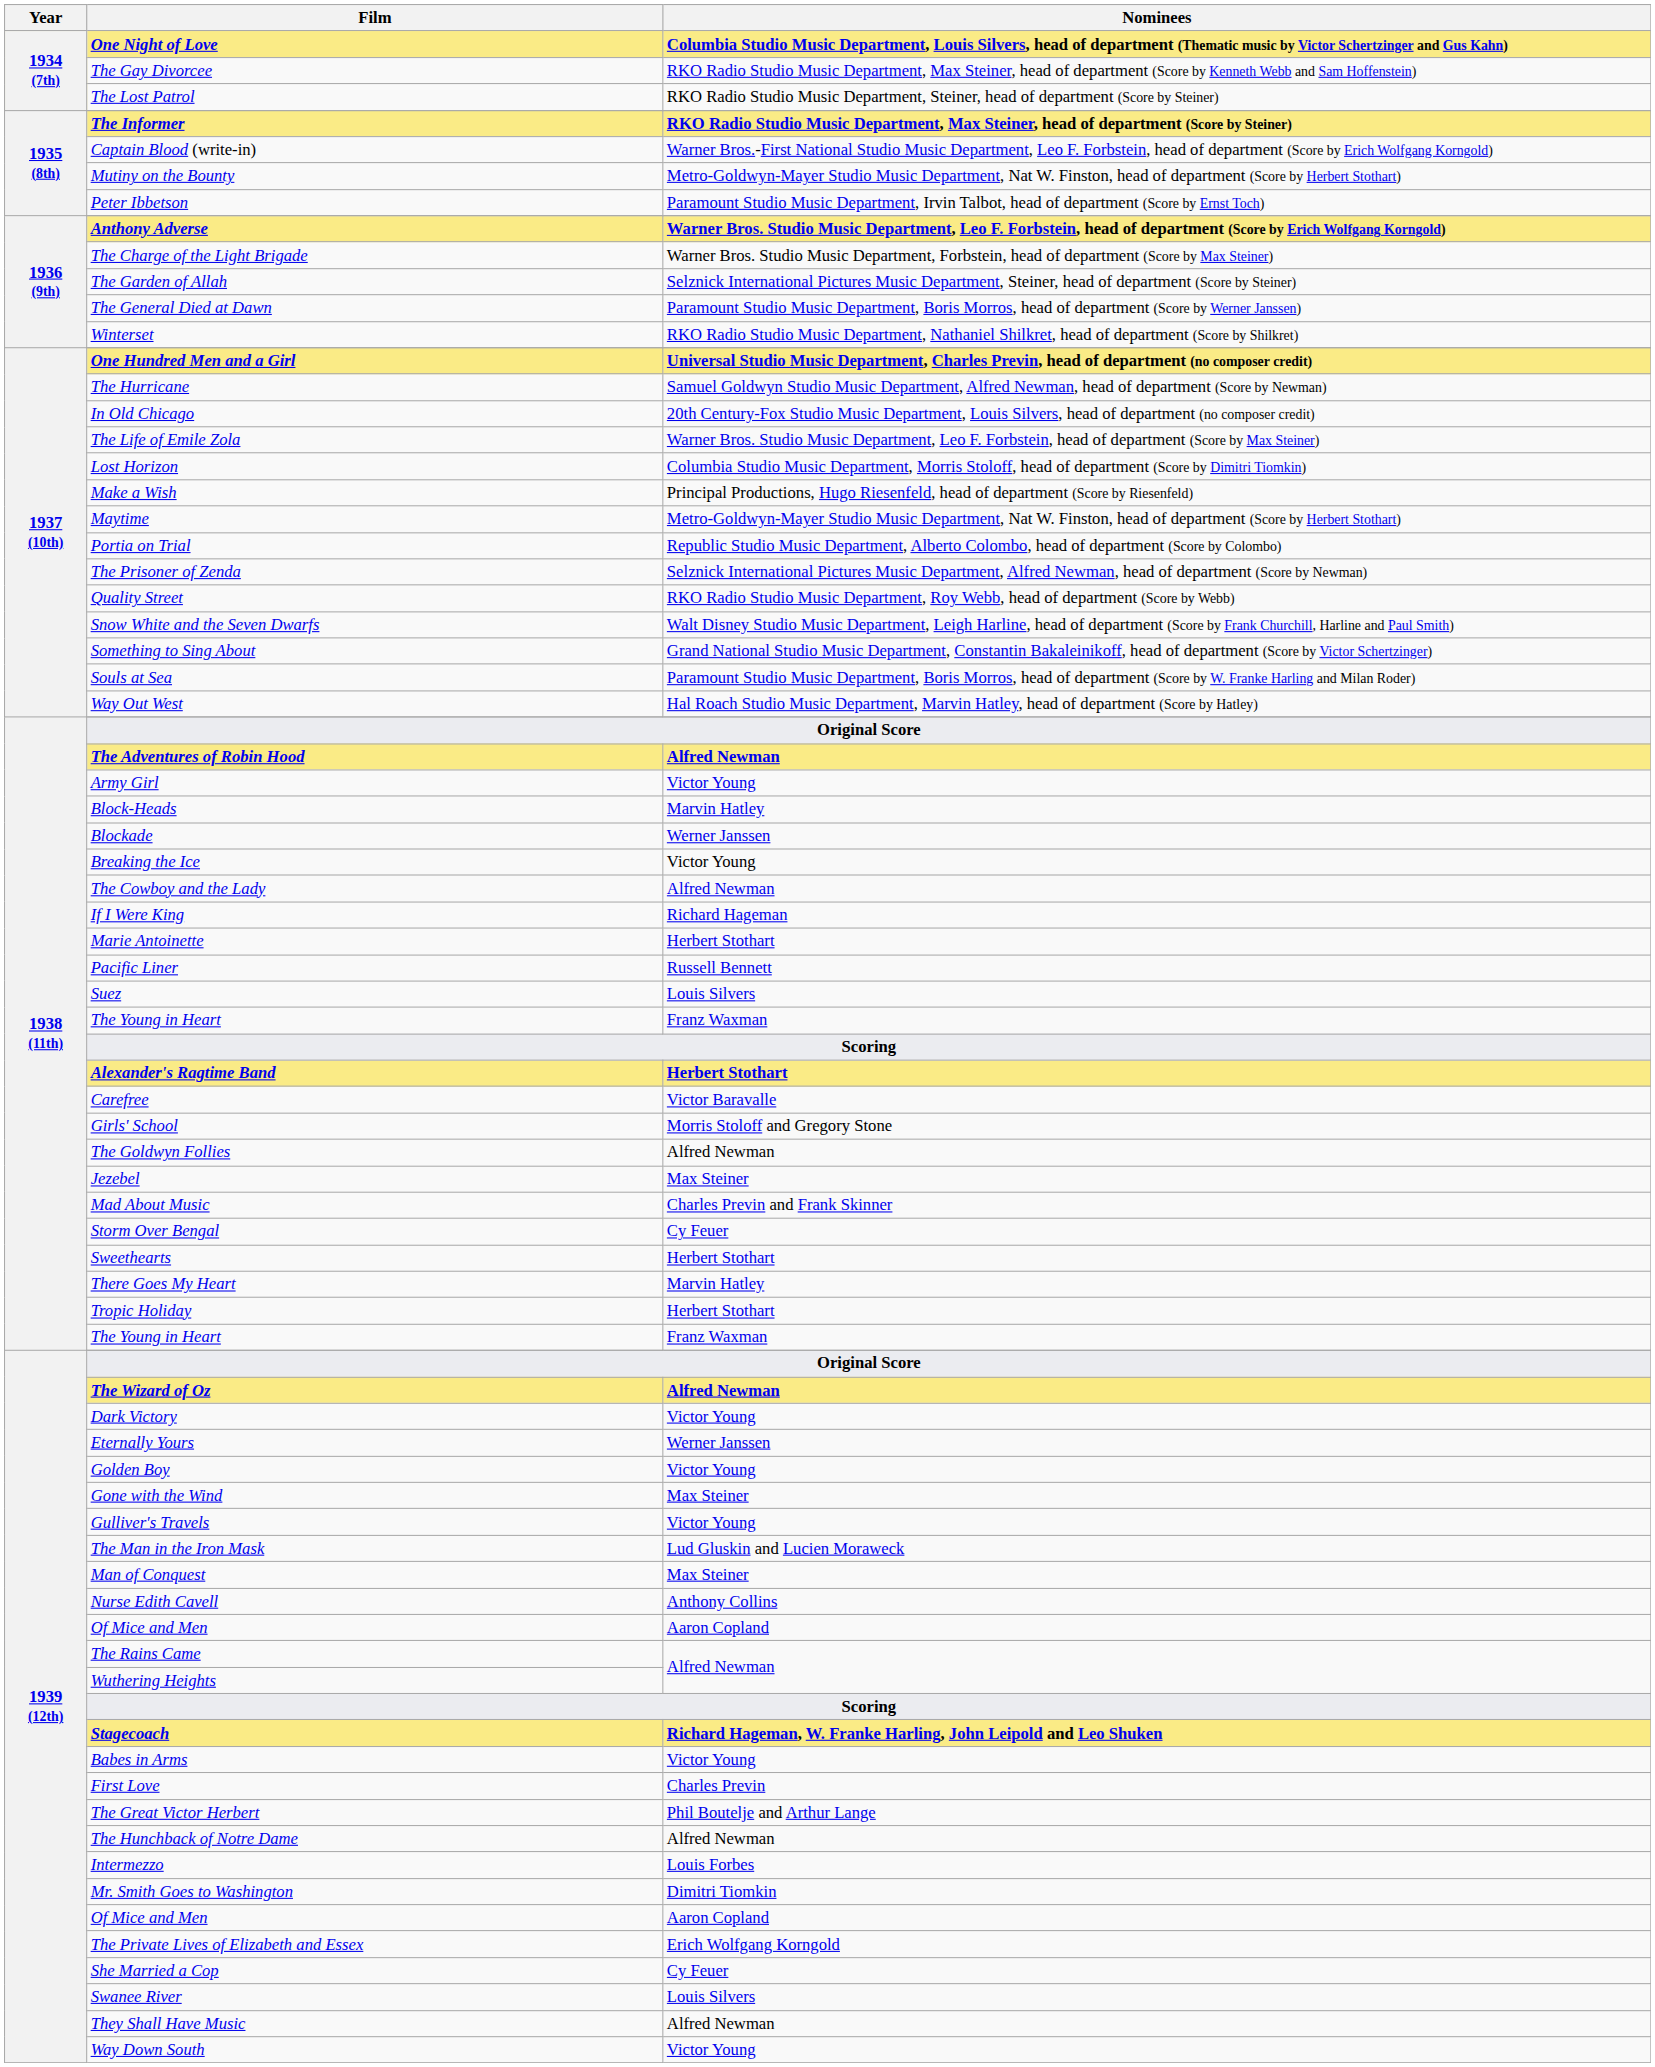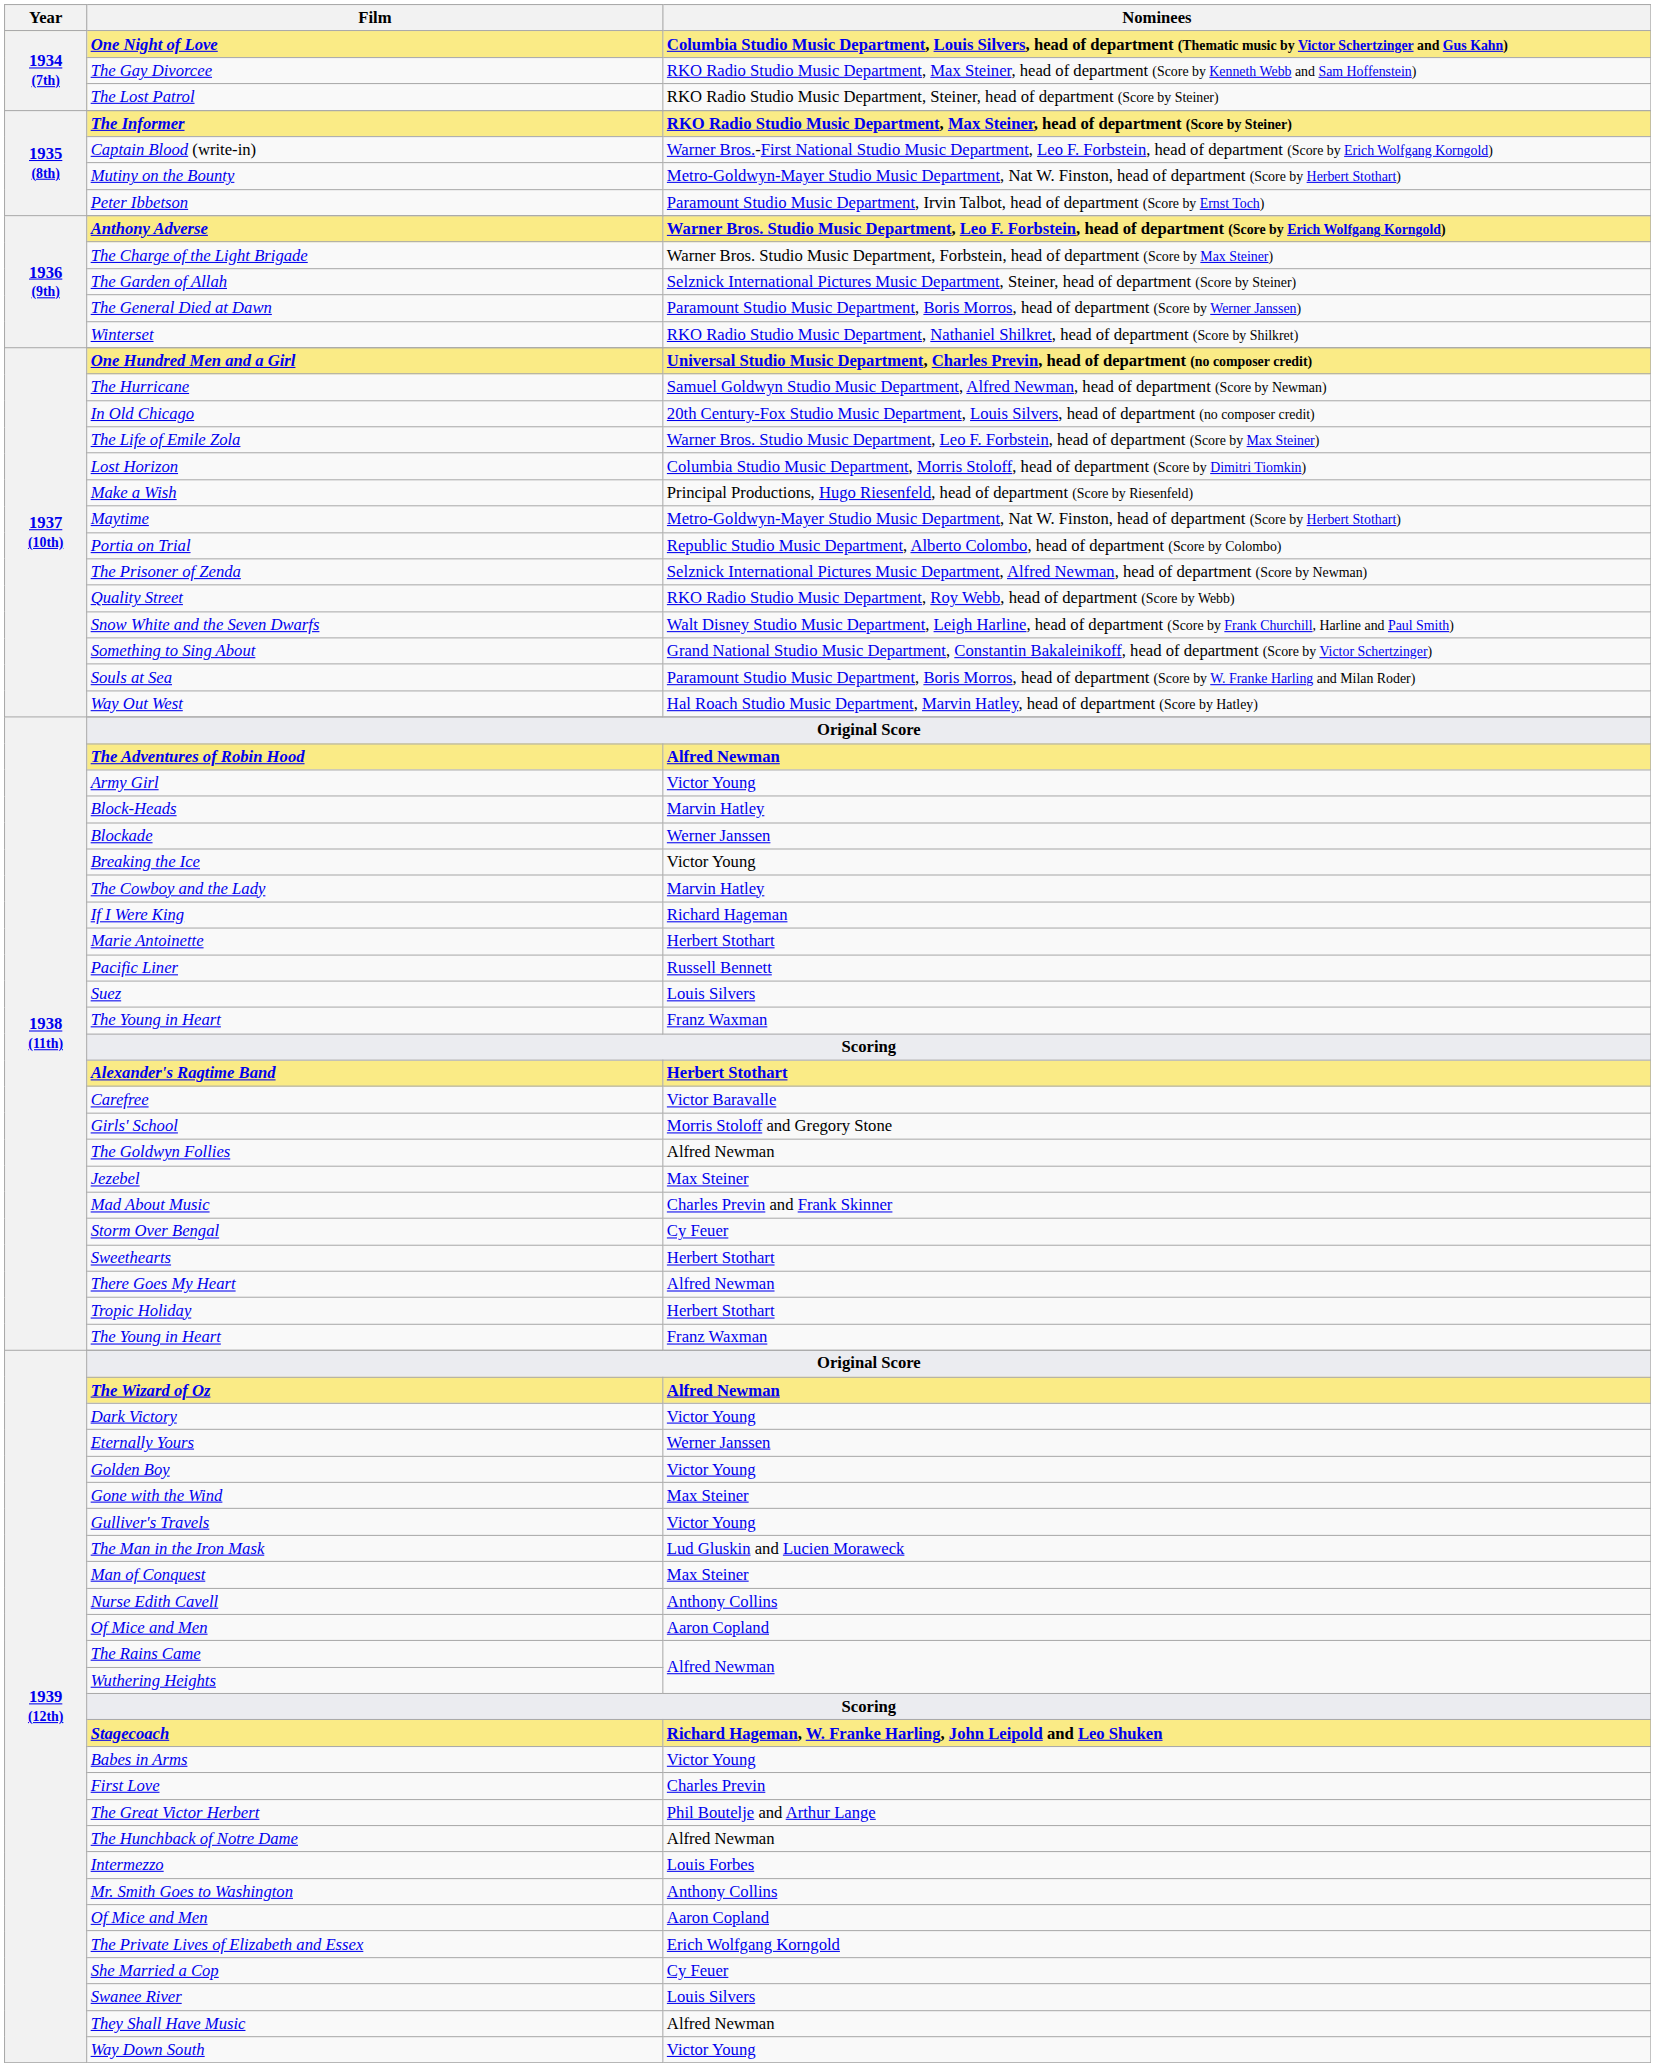The Cowboy and the Lady | Nominees: Alfred Newman -> Marvin Hatley
There Goes My Heart | Nominees: Marvin Hatley -> Alfred Newman
Mr. Smith Goes to Washington | Nominees: Dimitri Tiomkin -> Anthony Collins
